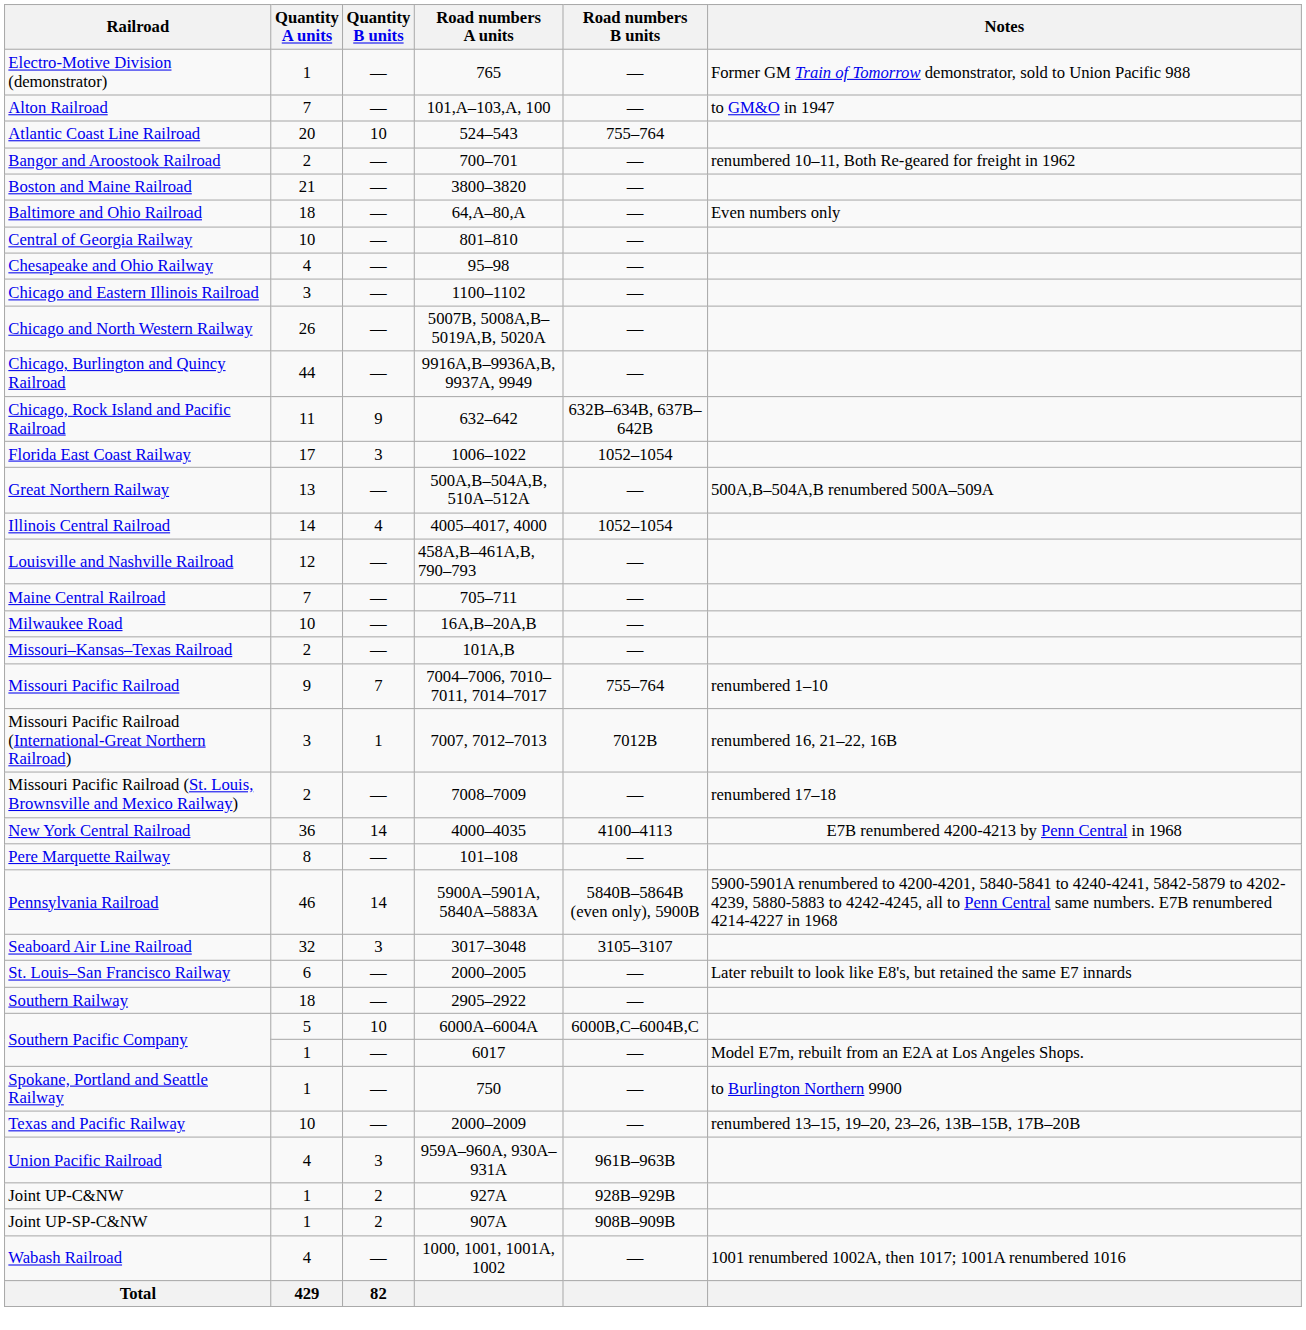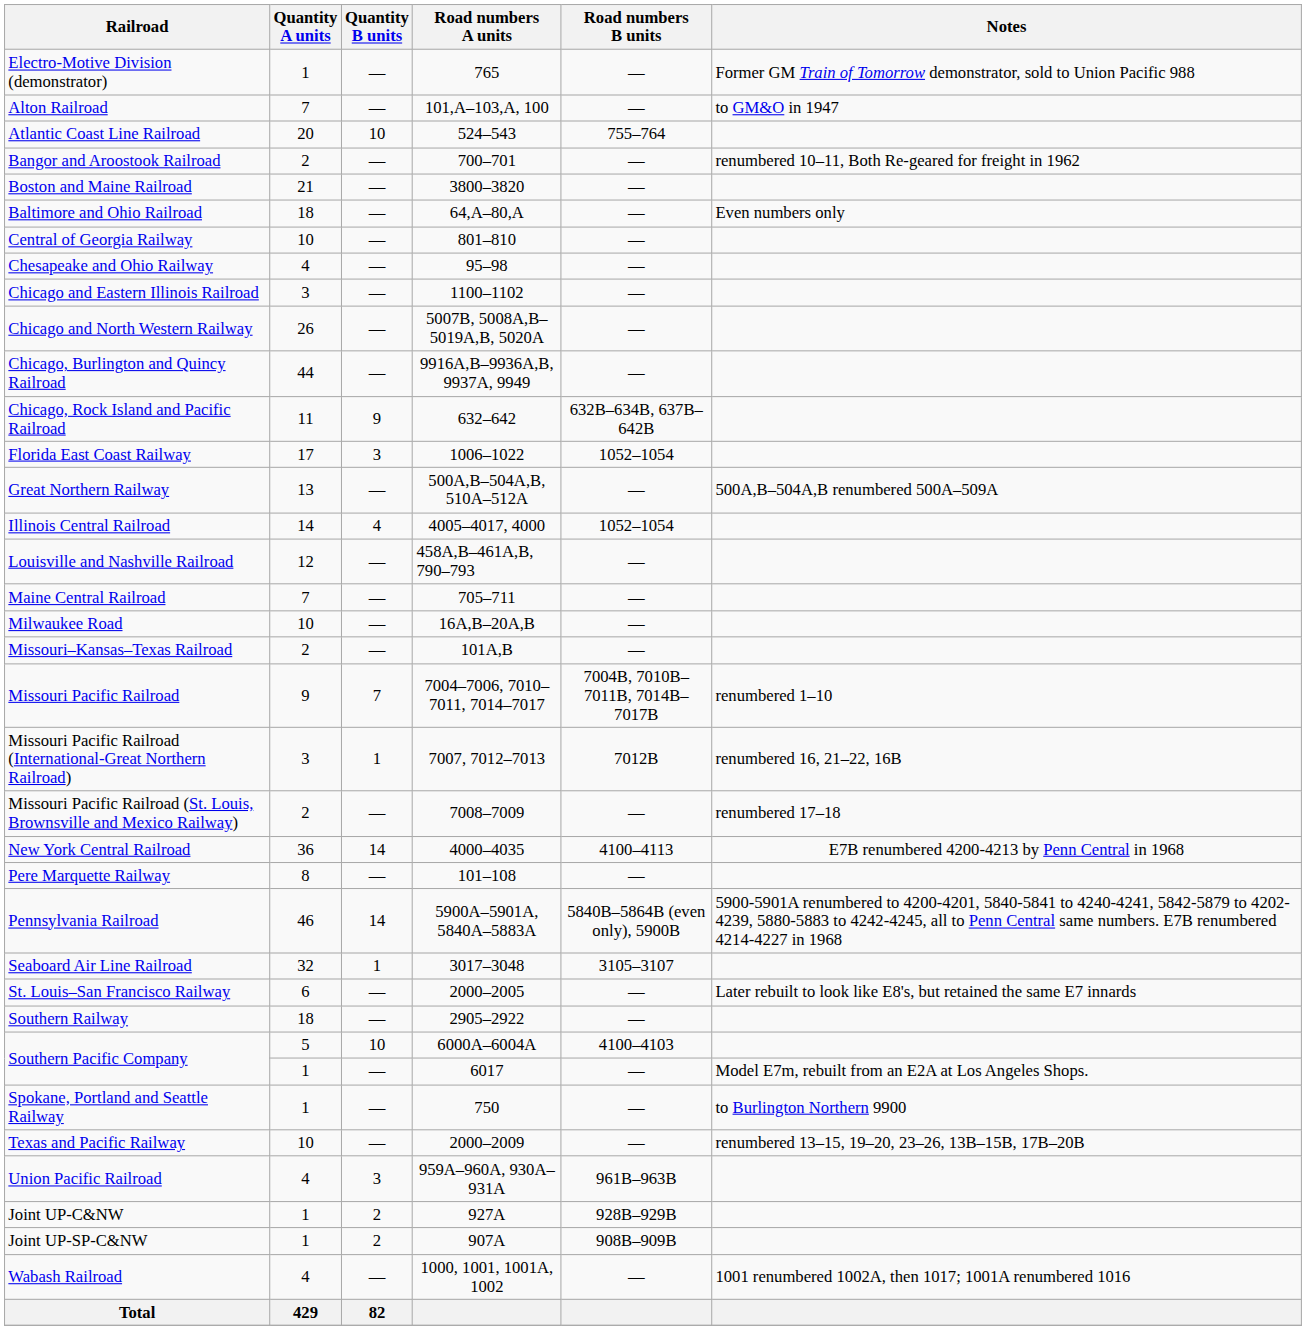Missouri Pacific Railroad | Road numbers B units: 755–764 -> 7004B, 7010B–7011B, 7014B–7017B
Seaboard Air Line Railroad | Quantity B units: 3 -> 1
Southern Pacific Company / 6000A–6004A | Road numbers B units: 6000B,C–6004B,C -> 4100–4103
